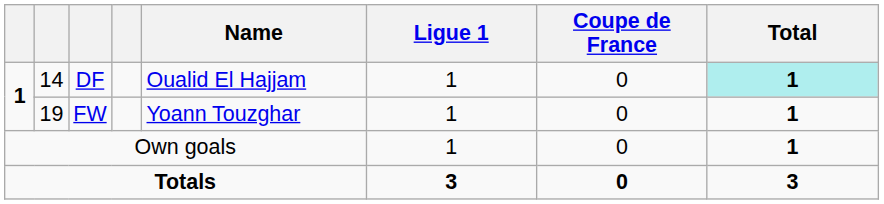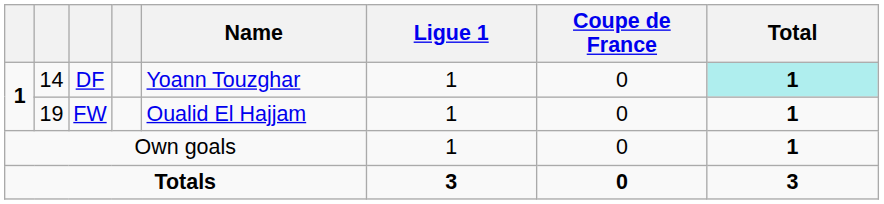14 | Name: Oualid El Hajjam -> Yoann Touzghar
19 | Name: Yoann Touzghar -> Oualid El Hajjam
